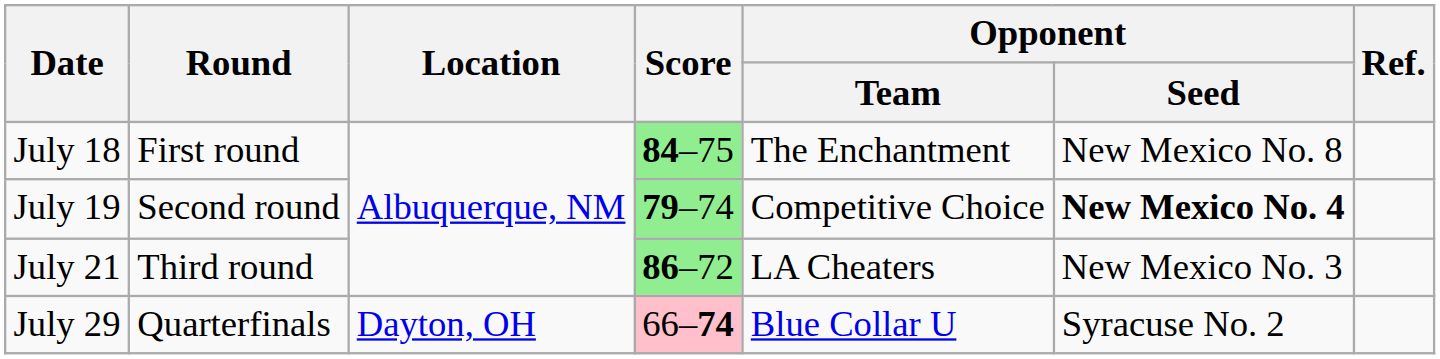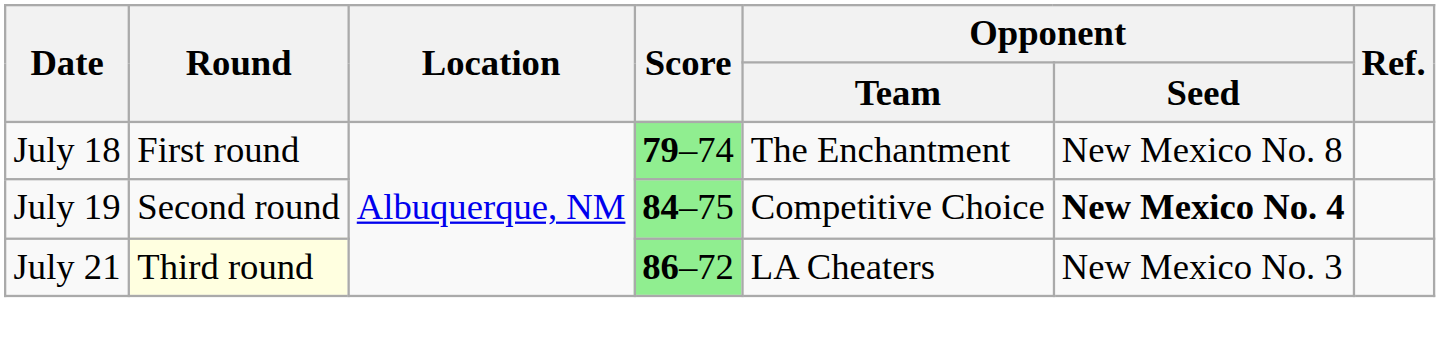July 18 | Score: 84–75 -> 79–74
July 19 | Score: 79–74 -> 84–75
July 21 | Round: no background -> lightyellow background
- row: July 29 | Quarterfinals | Dayton, OH | 66–74 | Blue Collar U | Syracuse No. 2
